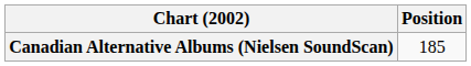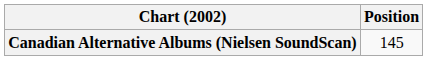Canadian Alternative Albums (Nielsen SoundScan) | Position: 185 -> 145
